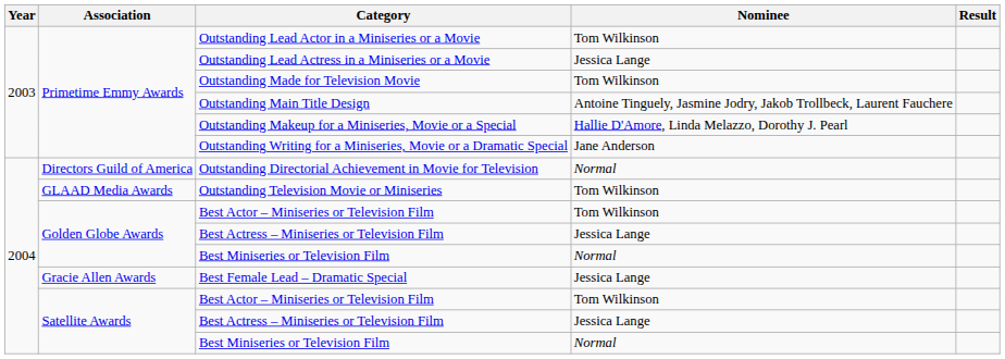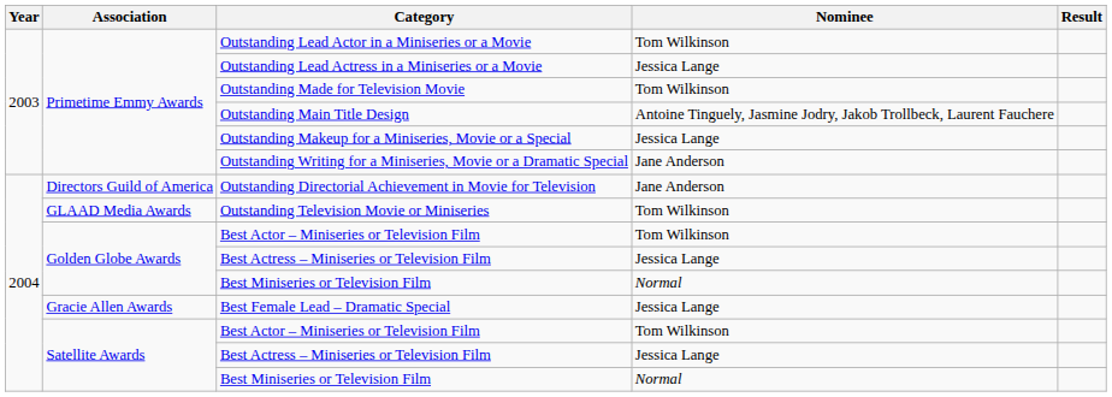Outstanding Makeup for a Miniseries, Movie or a Special | Nominee: Hallie D'Amore, Linda Melazzo, Dorothy J. Pearl -> Jessica Lange
Outstanding Directorial Achievement in Movie for Television | Nominee: Normal -> Jane Anderson
